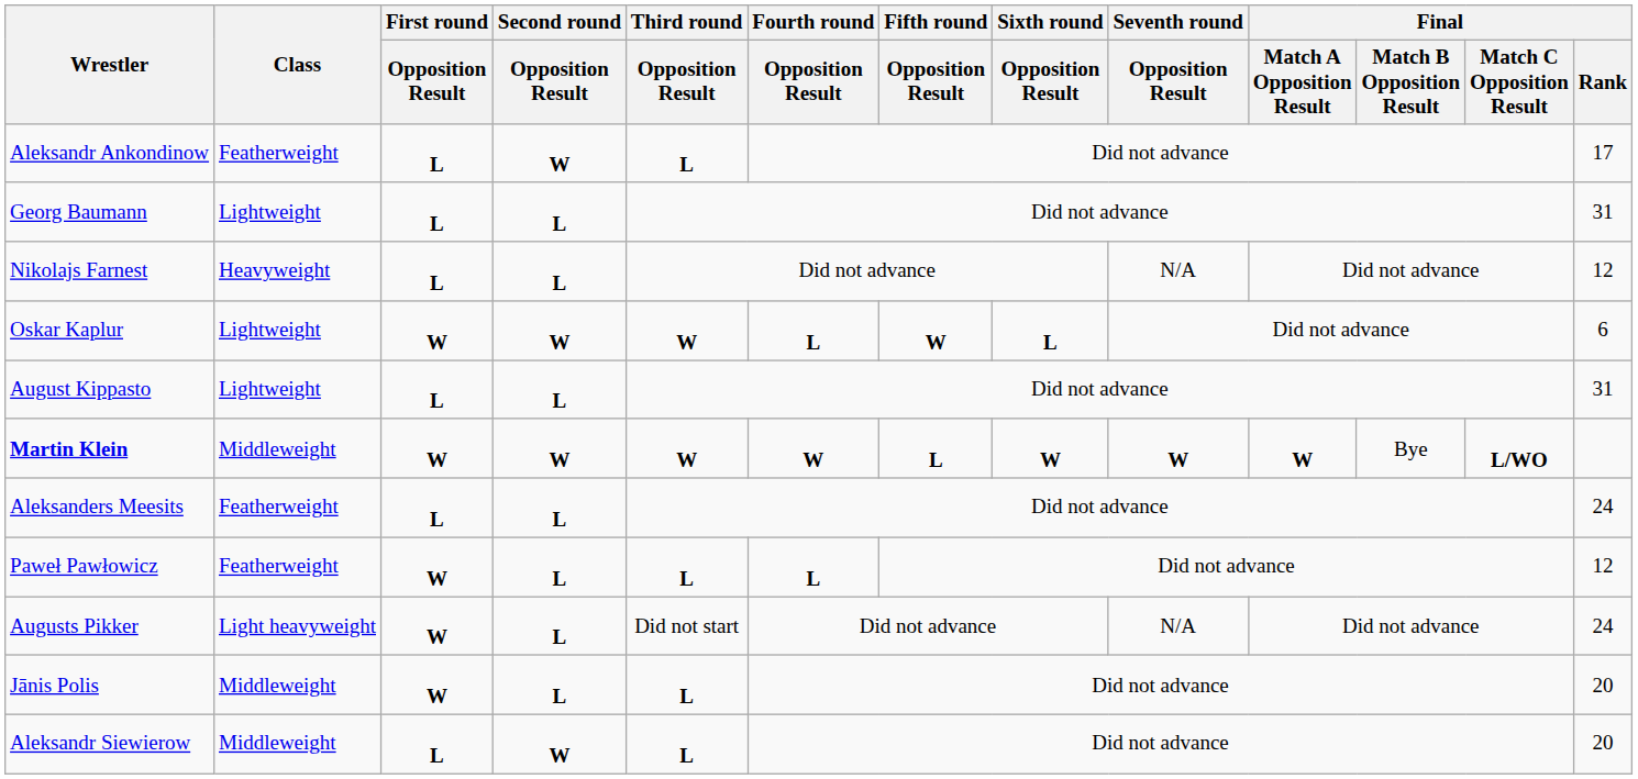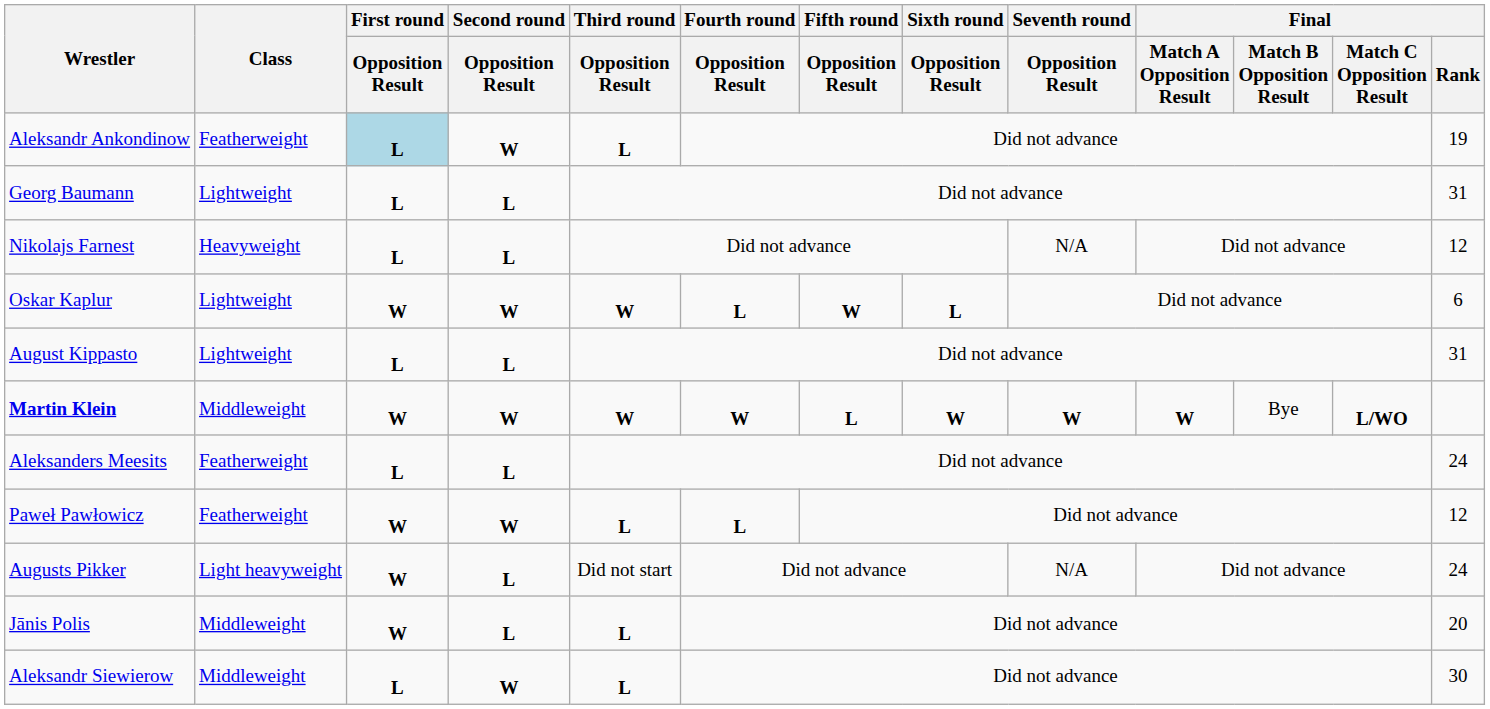Aleksandr Ankondinow | First round / Opposition Result: no background -> lightblue background
Aleksandr Ankondinow | Final / Rank: 17 -> 19
Paweł Pawłowicz | Second round / Opposition Result: L -> W
Aleksandr Siewierow | Final / Rank: 20 -> 30
